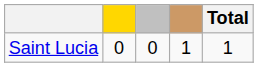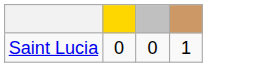- column: Total | 1
